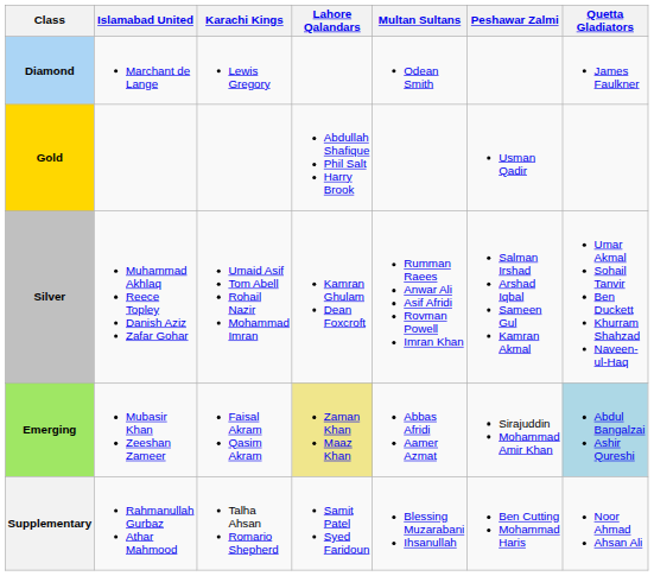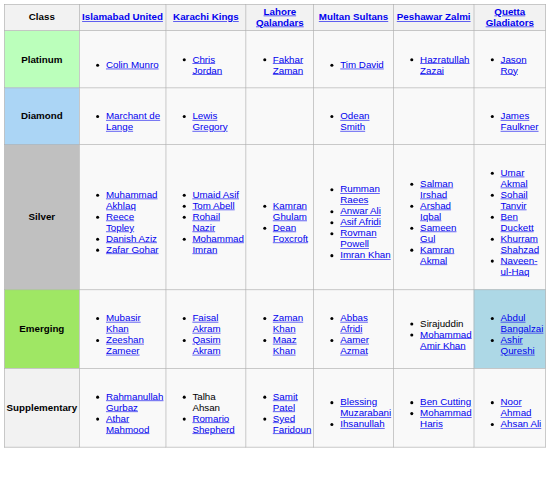+ row: Platinum | Colin Munro | Chris Jordan | Fakhar Zaman | Tim David | Hazratullah Zazai | Jason Roy
- row: Gold | Abdullah Shafique Phil Salt Harry Brook | Usman Qadir
Emerging | Lahore Qalandars: khaki background -> no background
